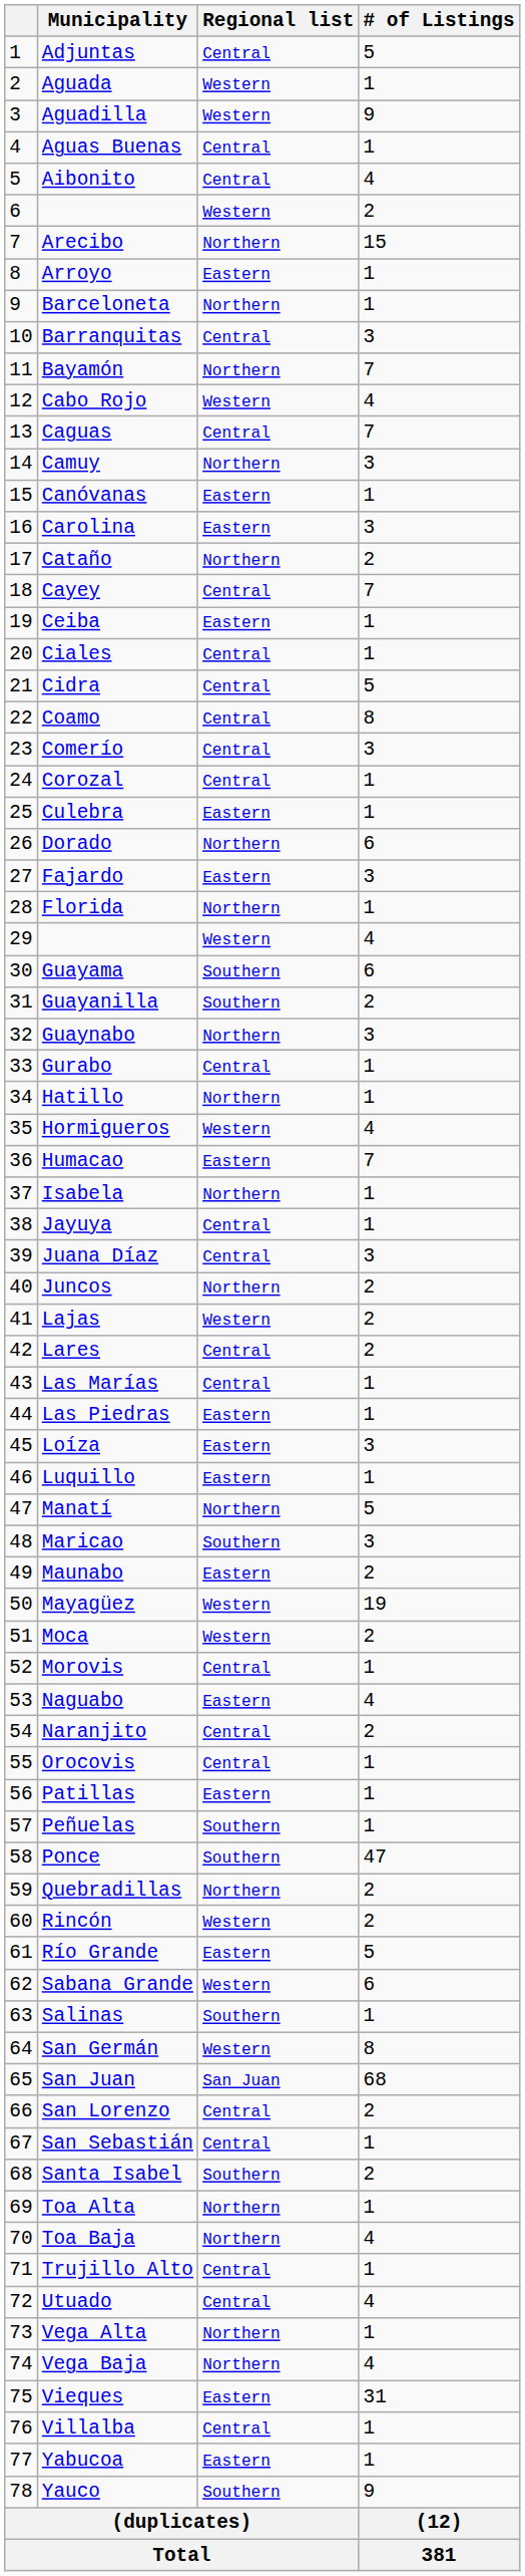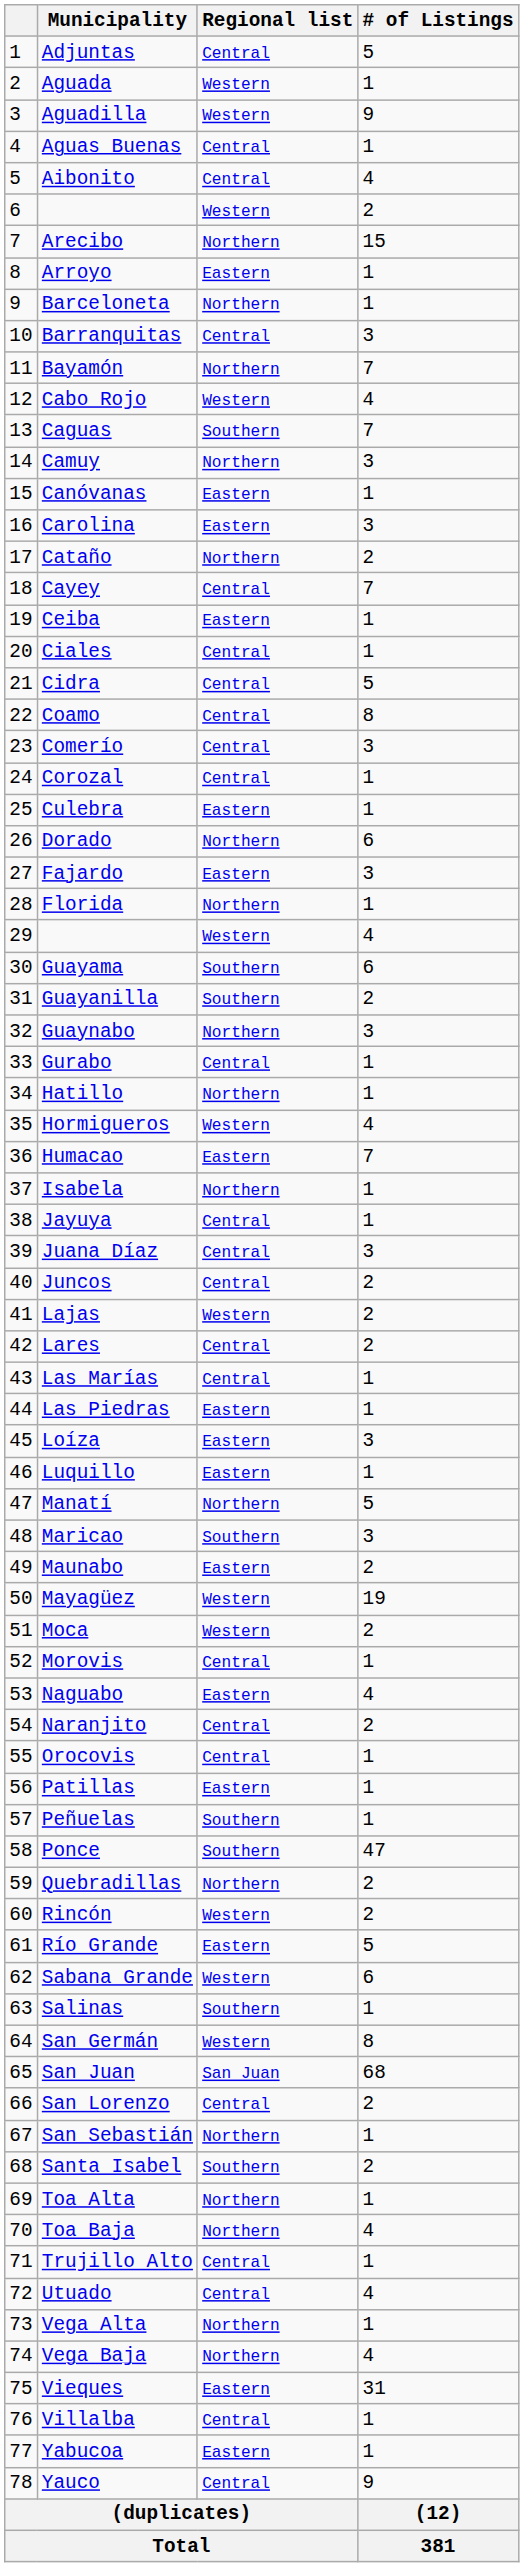Caguas | Regional list: Central -> Southern
Juncos | Regional list: Northern -> Central
San Sebastián | Regional list: Central -> Northern
Yauco | Regional list: Southern -> Central
